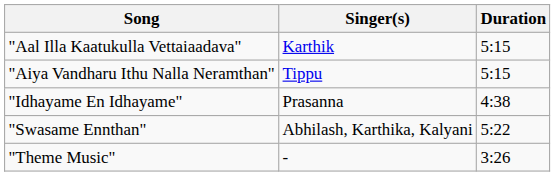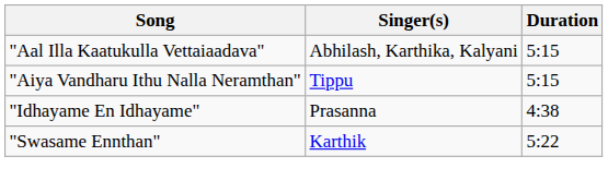"Aal Illa Kaatukulla Vettaiaadava" | Singer(s): Karthik -> Abhilash, Karthika, Kalyani
"Swasame Ennthan" | Singer(s): Abhilash, Karthika, Kalyani -> Karthik
- row: "Theme Music" | - | 3:26
